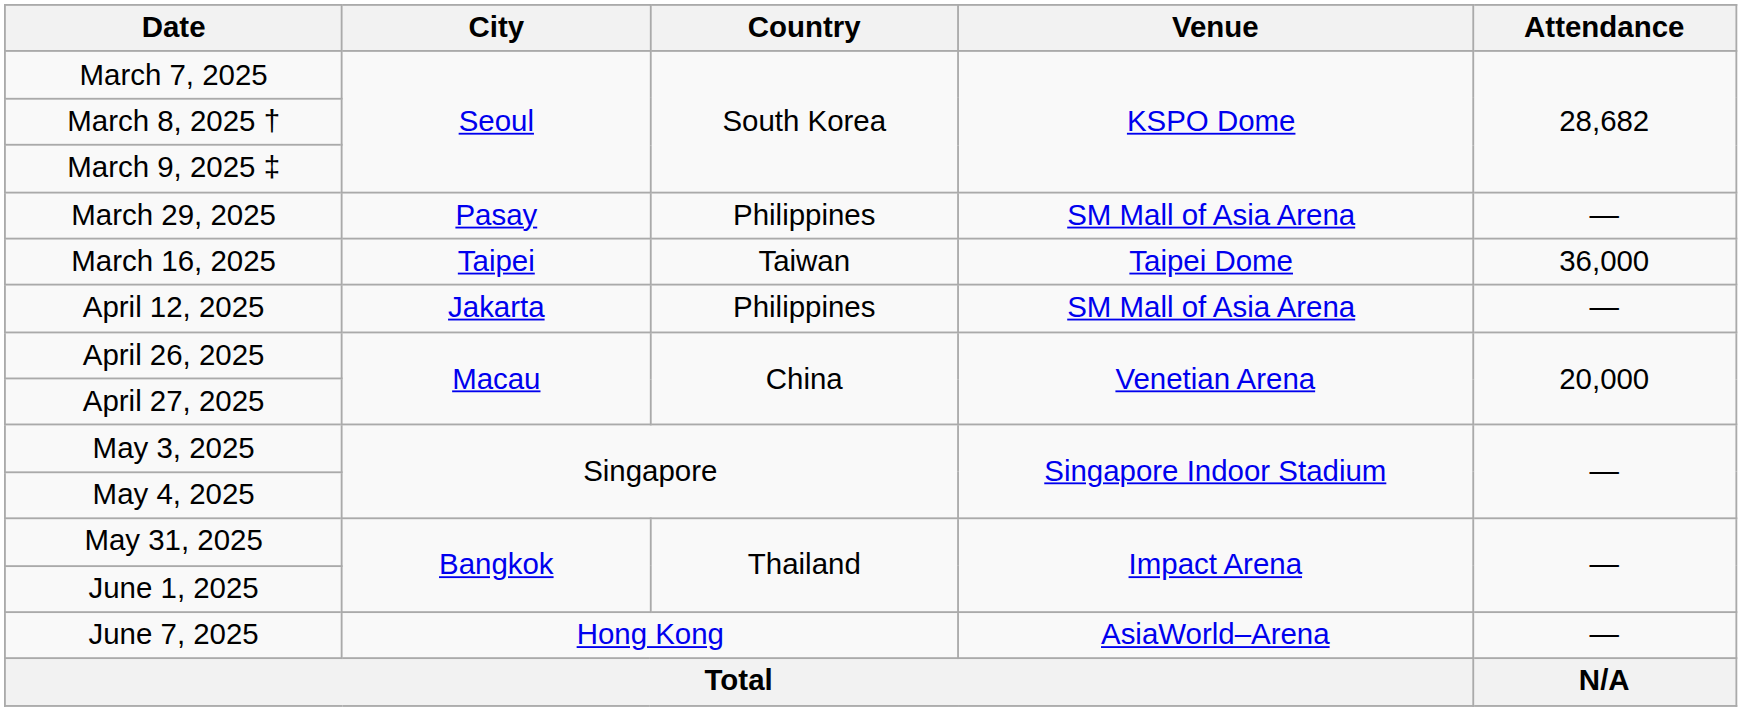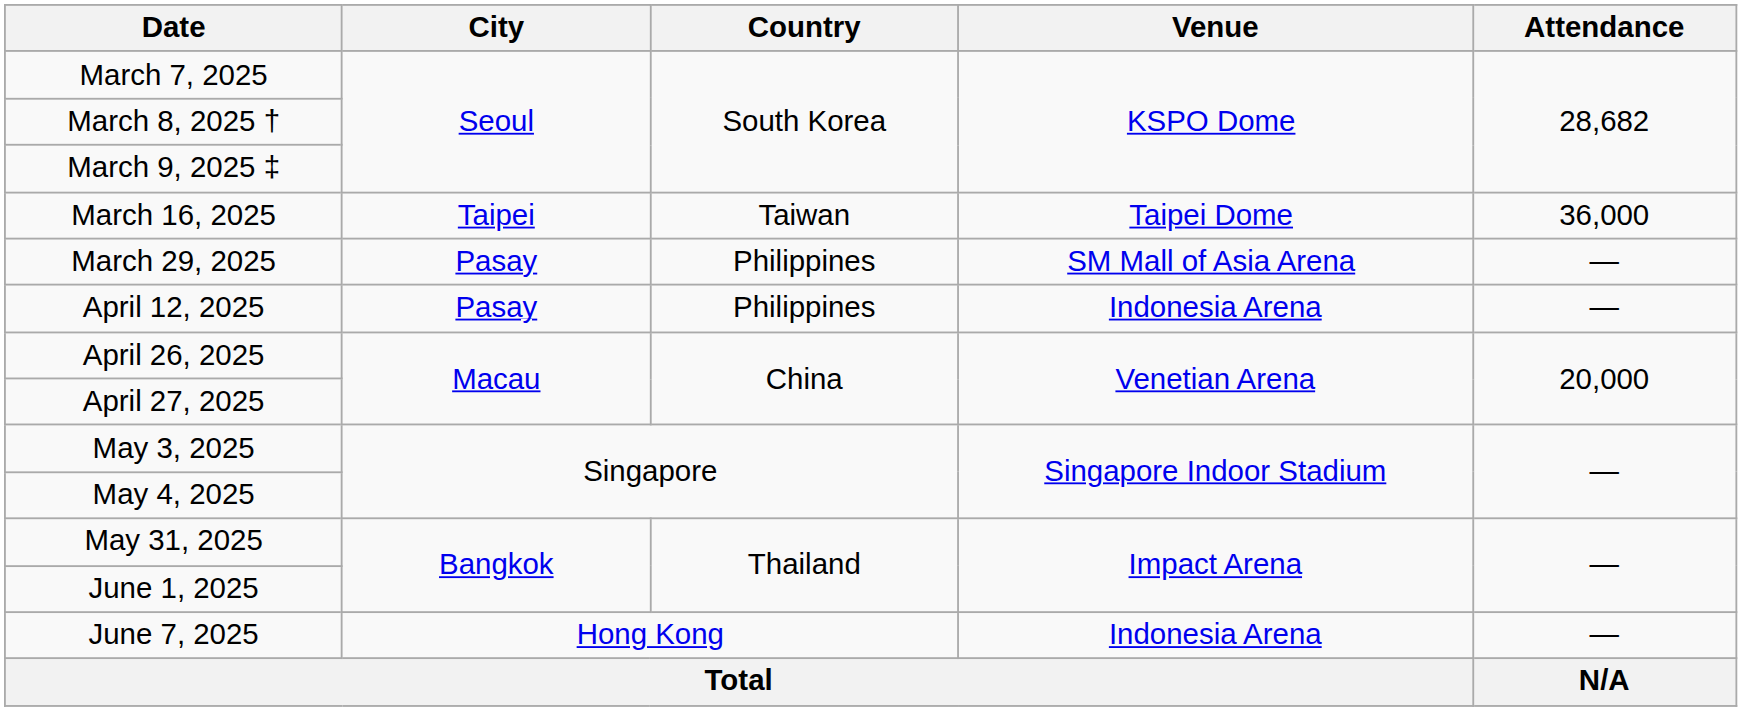rows swapped: March 16, 2025 <-> March 29, 2025
April 12, 2025 | City: Jakarta -> Pasay
April 12, 2025 | Venue: SM Mall of Asia Arena -> Indonesia Arena
June 7, 2025 | Venue: AsiaWorld–Arena -> Indonesia Arena
